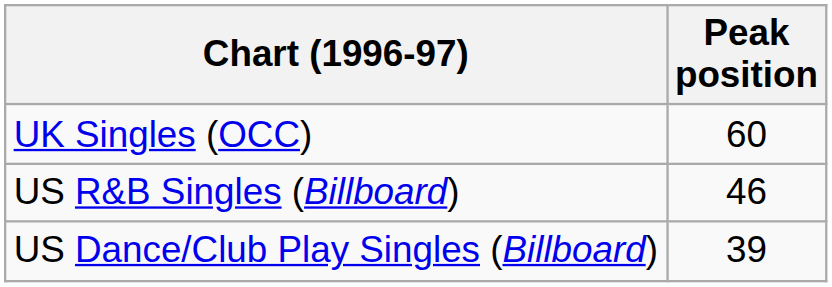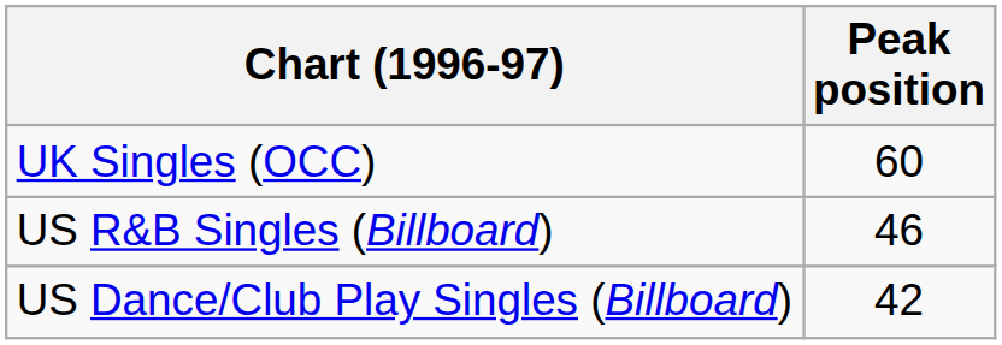US Dance/Club Play Singles (Billboard) | Peak position: 39 -> 42
